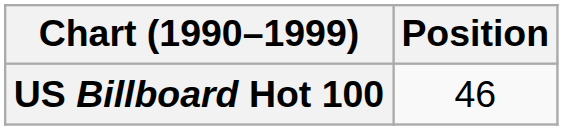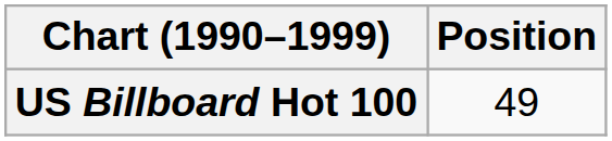US Billboard Hot 100 | Position: 46 -> 49
